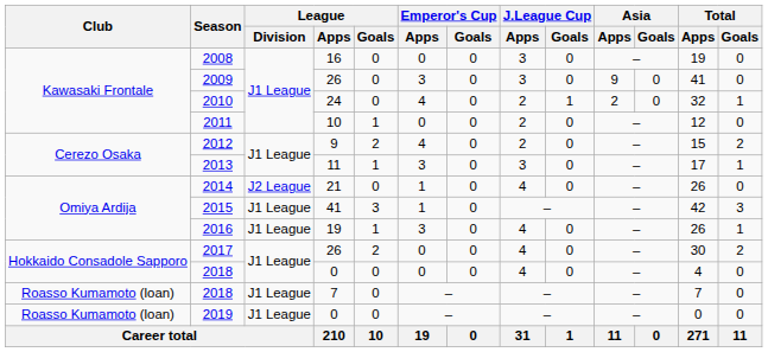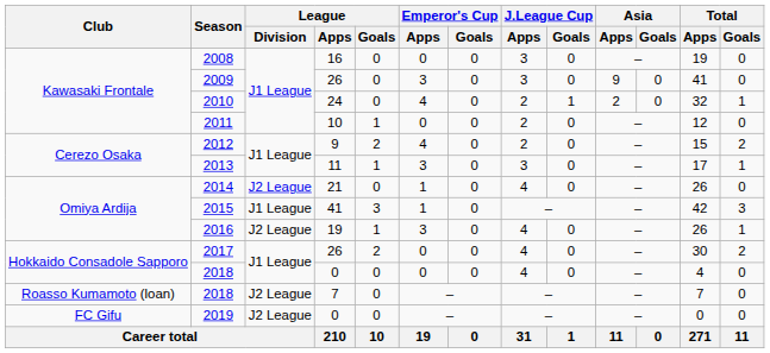2016 | League / Division: J1 League -> J2 League
2018 / 7 | League / Division: J1 League -> J2 League
2019 | Club: Roasso Kumamoto (loan) -> FC Gifu
2019 | League / Division: J1 League -> J2 League
